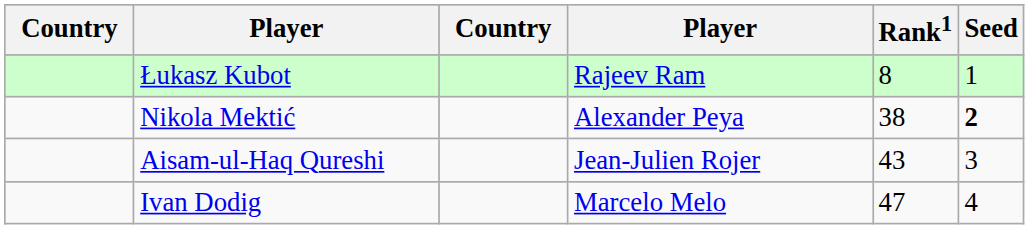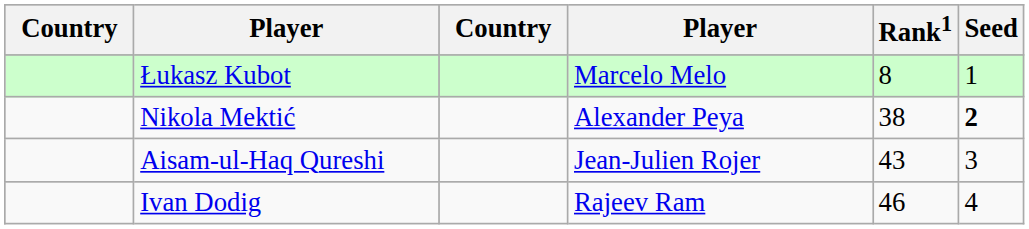Łukasz Kubot | column 4: Rajeev Ram -> Marcelo Melo
Ivan Dodig | column 4: Marcelo Melo -> Rajeev Ram
Ivan Dodig | Rank1: 47 -> 46
